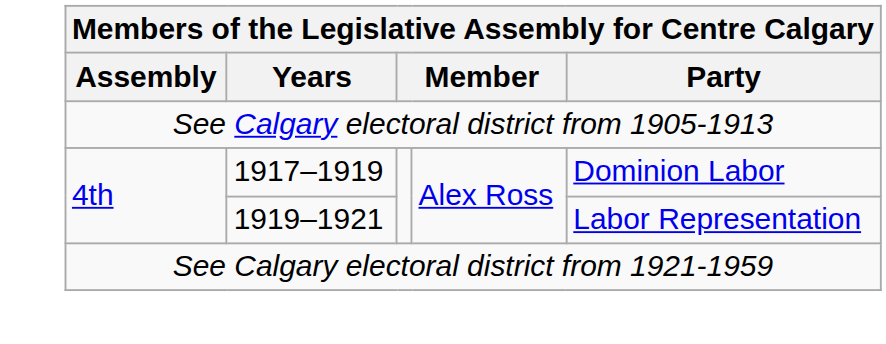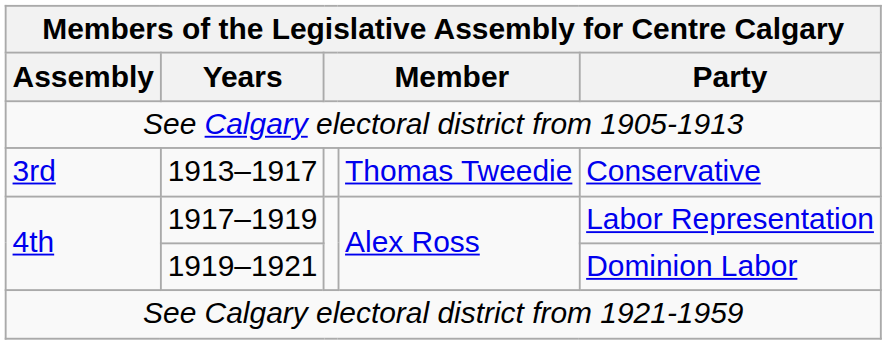+ row: 3rd | 1913–1917 | Thomas Tweedie | Conservative
1917–1919 | Party: Dominion Labor -> Labor Representation
1919–1921 | Party: Labor Representation -> Dominion Labor
